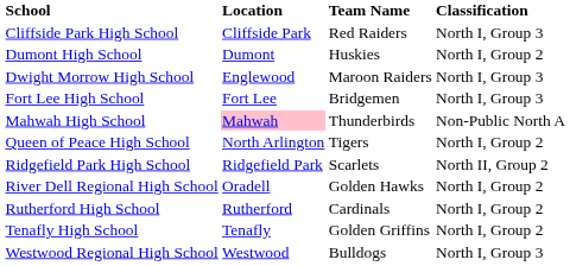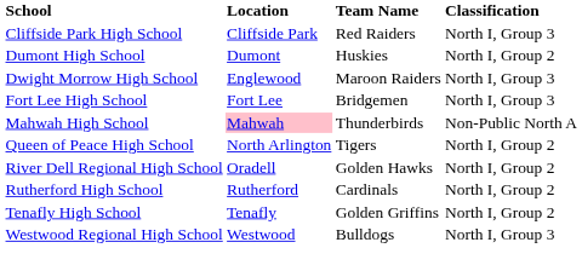- row: Ridgefield Park High School | Ridgefield Park | Scarlets | North II, Group 2
